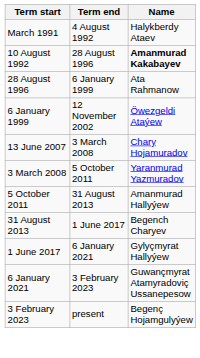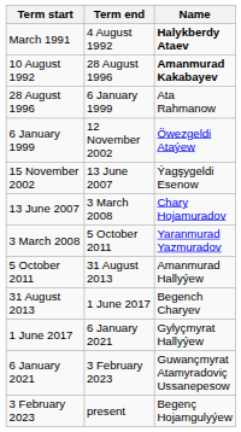March 1991 | Name: normal -> bold
+ row: 15 November 2002 | 13 June 2007 | Ýagşygeldi Esenow
